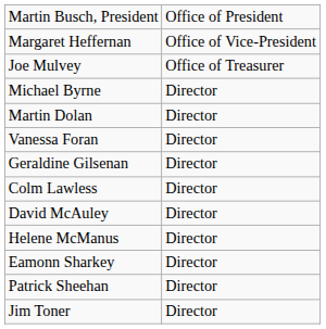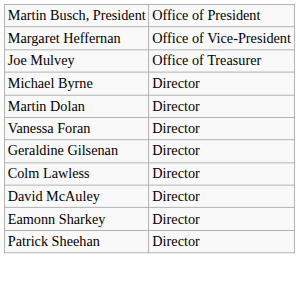- row: Helene McManus | Director
- row: Jim Toner | Director
